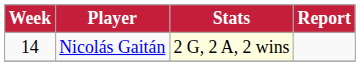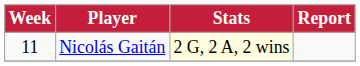Nicolás Gaitán | Week: 14 -> 11
